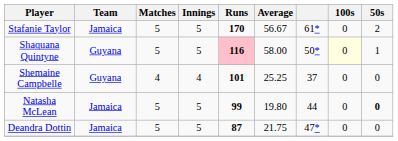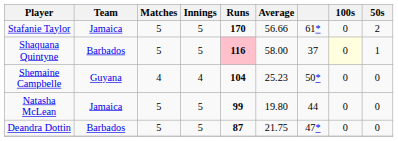Stafanie Taylor | Average: 56.67 -> 56.66
Shaquana Quintyne | Team: Guyana -> Barbados
Shaquana Quintyne | column 7: 50* -> 37
Shemaine Campbelle | Runs: 101 -> 104
Shemaine Campbelle | Average: 25.25 -> 25.23
Shemaine Campbelle | column 7: 37 -> 50*
Natasha McLean | 50s: bold -> normal
Deandra Dottin | Team: Jamaica -> Barbados
